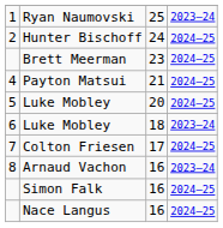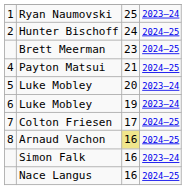5 / Luke Mobley | column 4: 2024–25 -> 2023–24
6 / Luke Mobley | column 3: 18 -> 19
Arnaud Vachon | column 3: no background -> khaki background
Arnaud Vachon | column 4: 2023–24 -> 2024–25
Simon Falk | column 4: 2024–25 -> 2023–24
